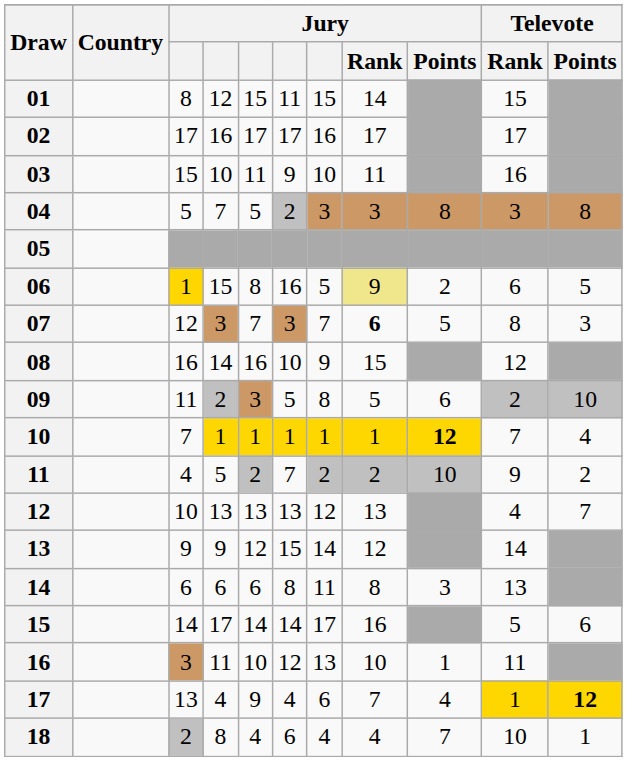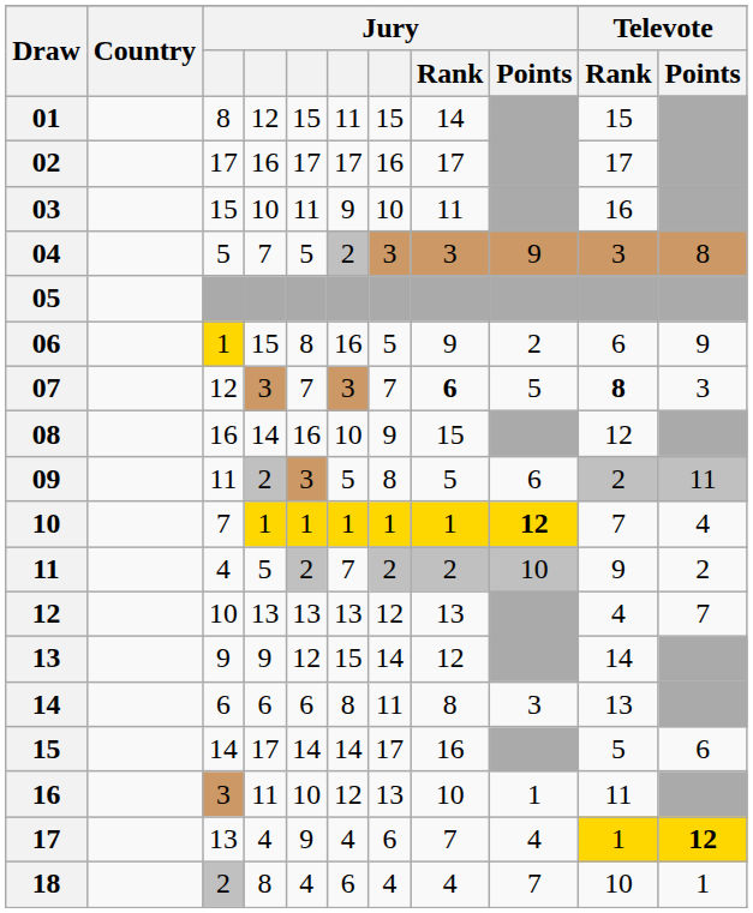04 | Jury / Points: 8 -> 9
06 | Jury / Rank: khaki background -> no background
06 | Televote / Points: 5 -> 9
07 | Televote / Rank: normal -> bold
09 | Televote / Points: 10 -> 11
